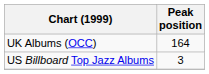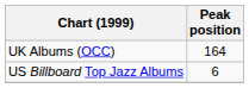US Billboard Top Jazz Albums | Peak position: 3 -> 6
